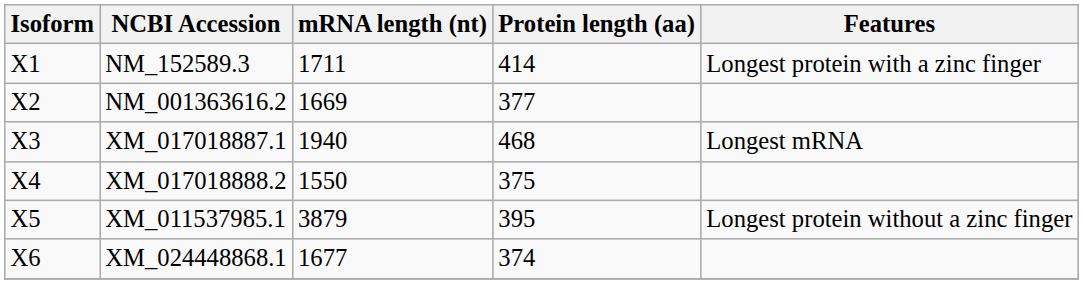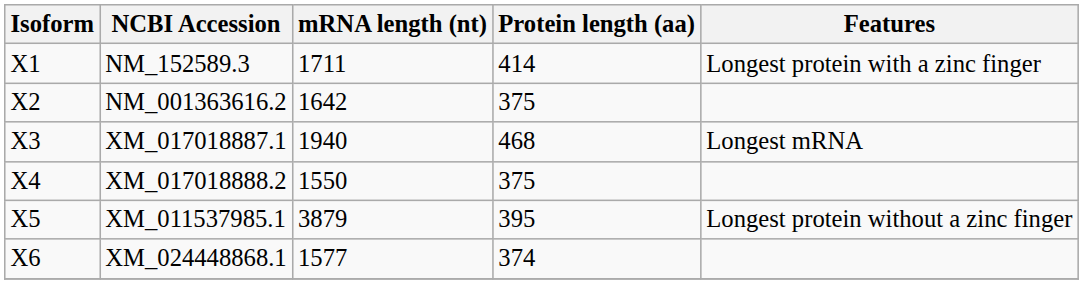NM_001363616.2 | mRNA length (nt): 1669 -> 1642
NM_001363616.2 | Protein length (aa): 377 -> 375
XM_024448868.1 | mRNA length (nt): 1677 -> 1577
